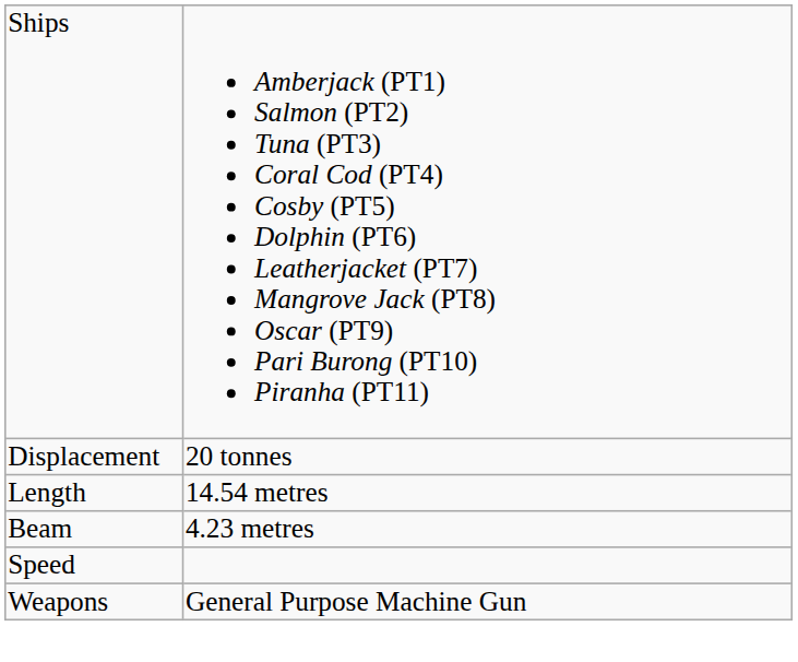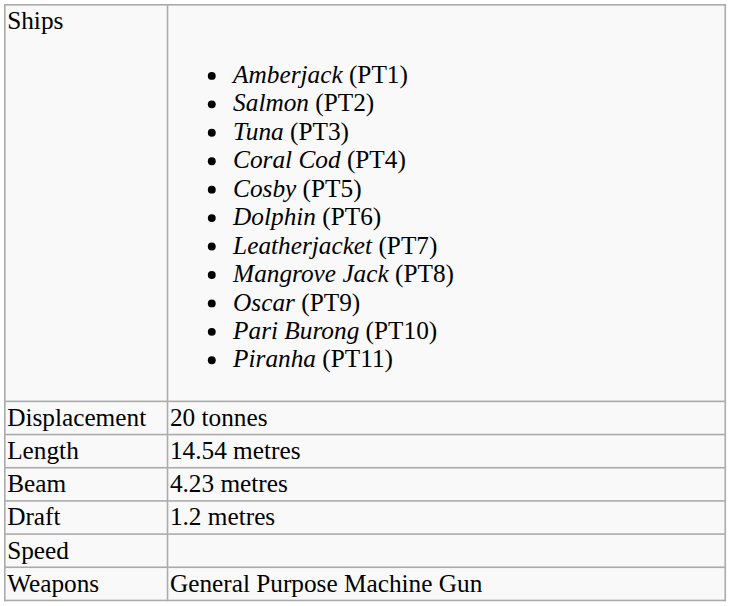+ row: Draft | 1.2 metres
